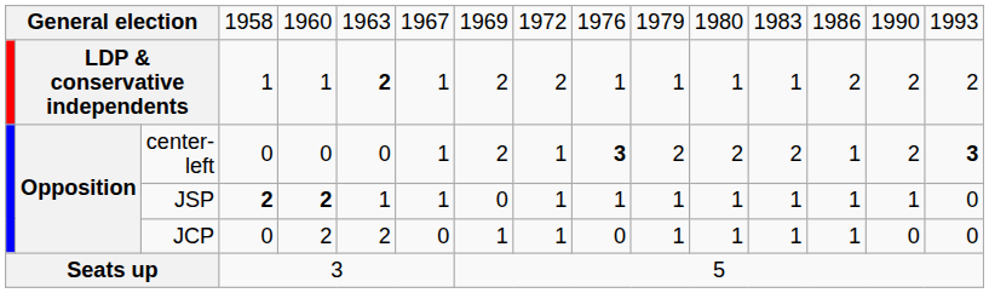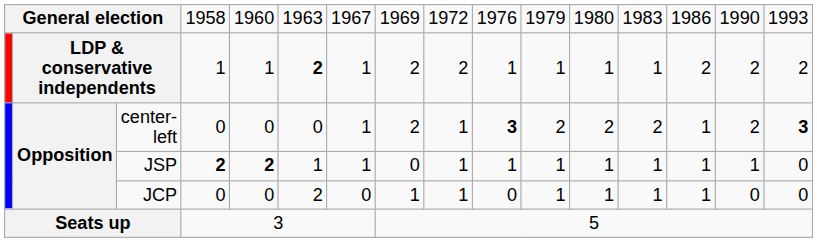JCP | column 5: 2 -> 0
